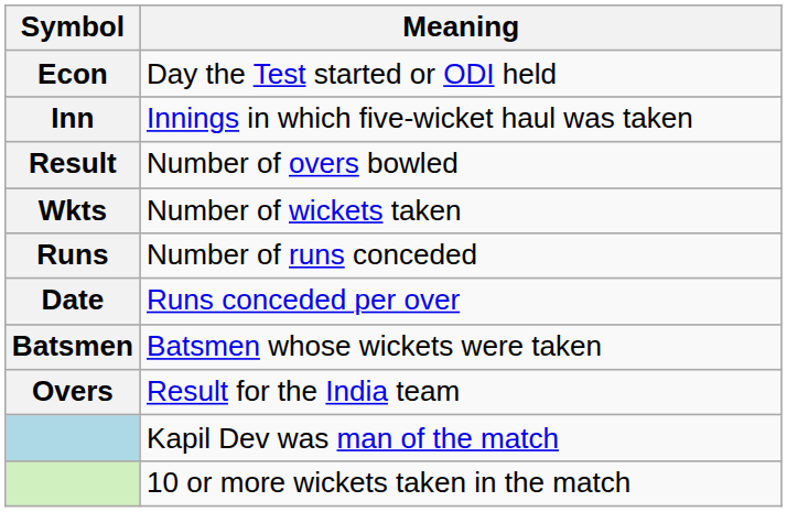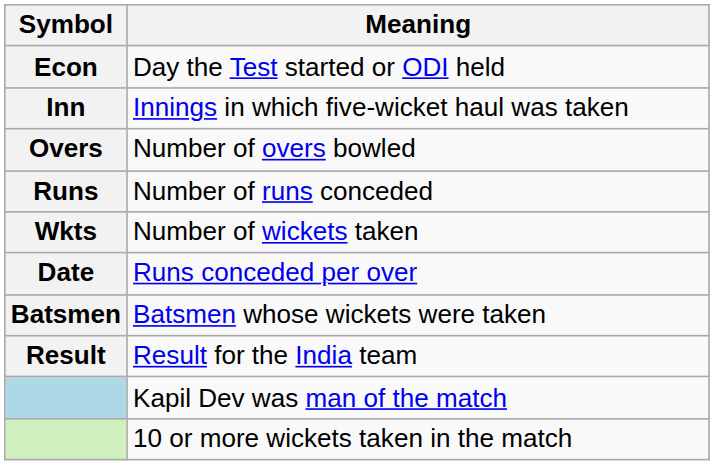Number of overs bowled | Symbol: Result -> Overs
rows swapped: Number of runs conceded <-> Number of wickets taken
Result for the India team | Symbol: Overs -> Result
